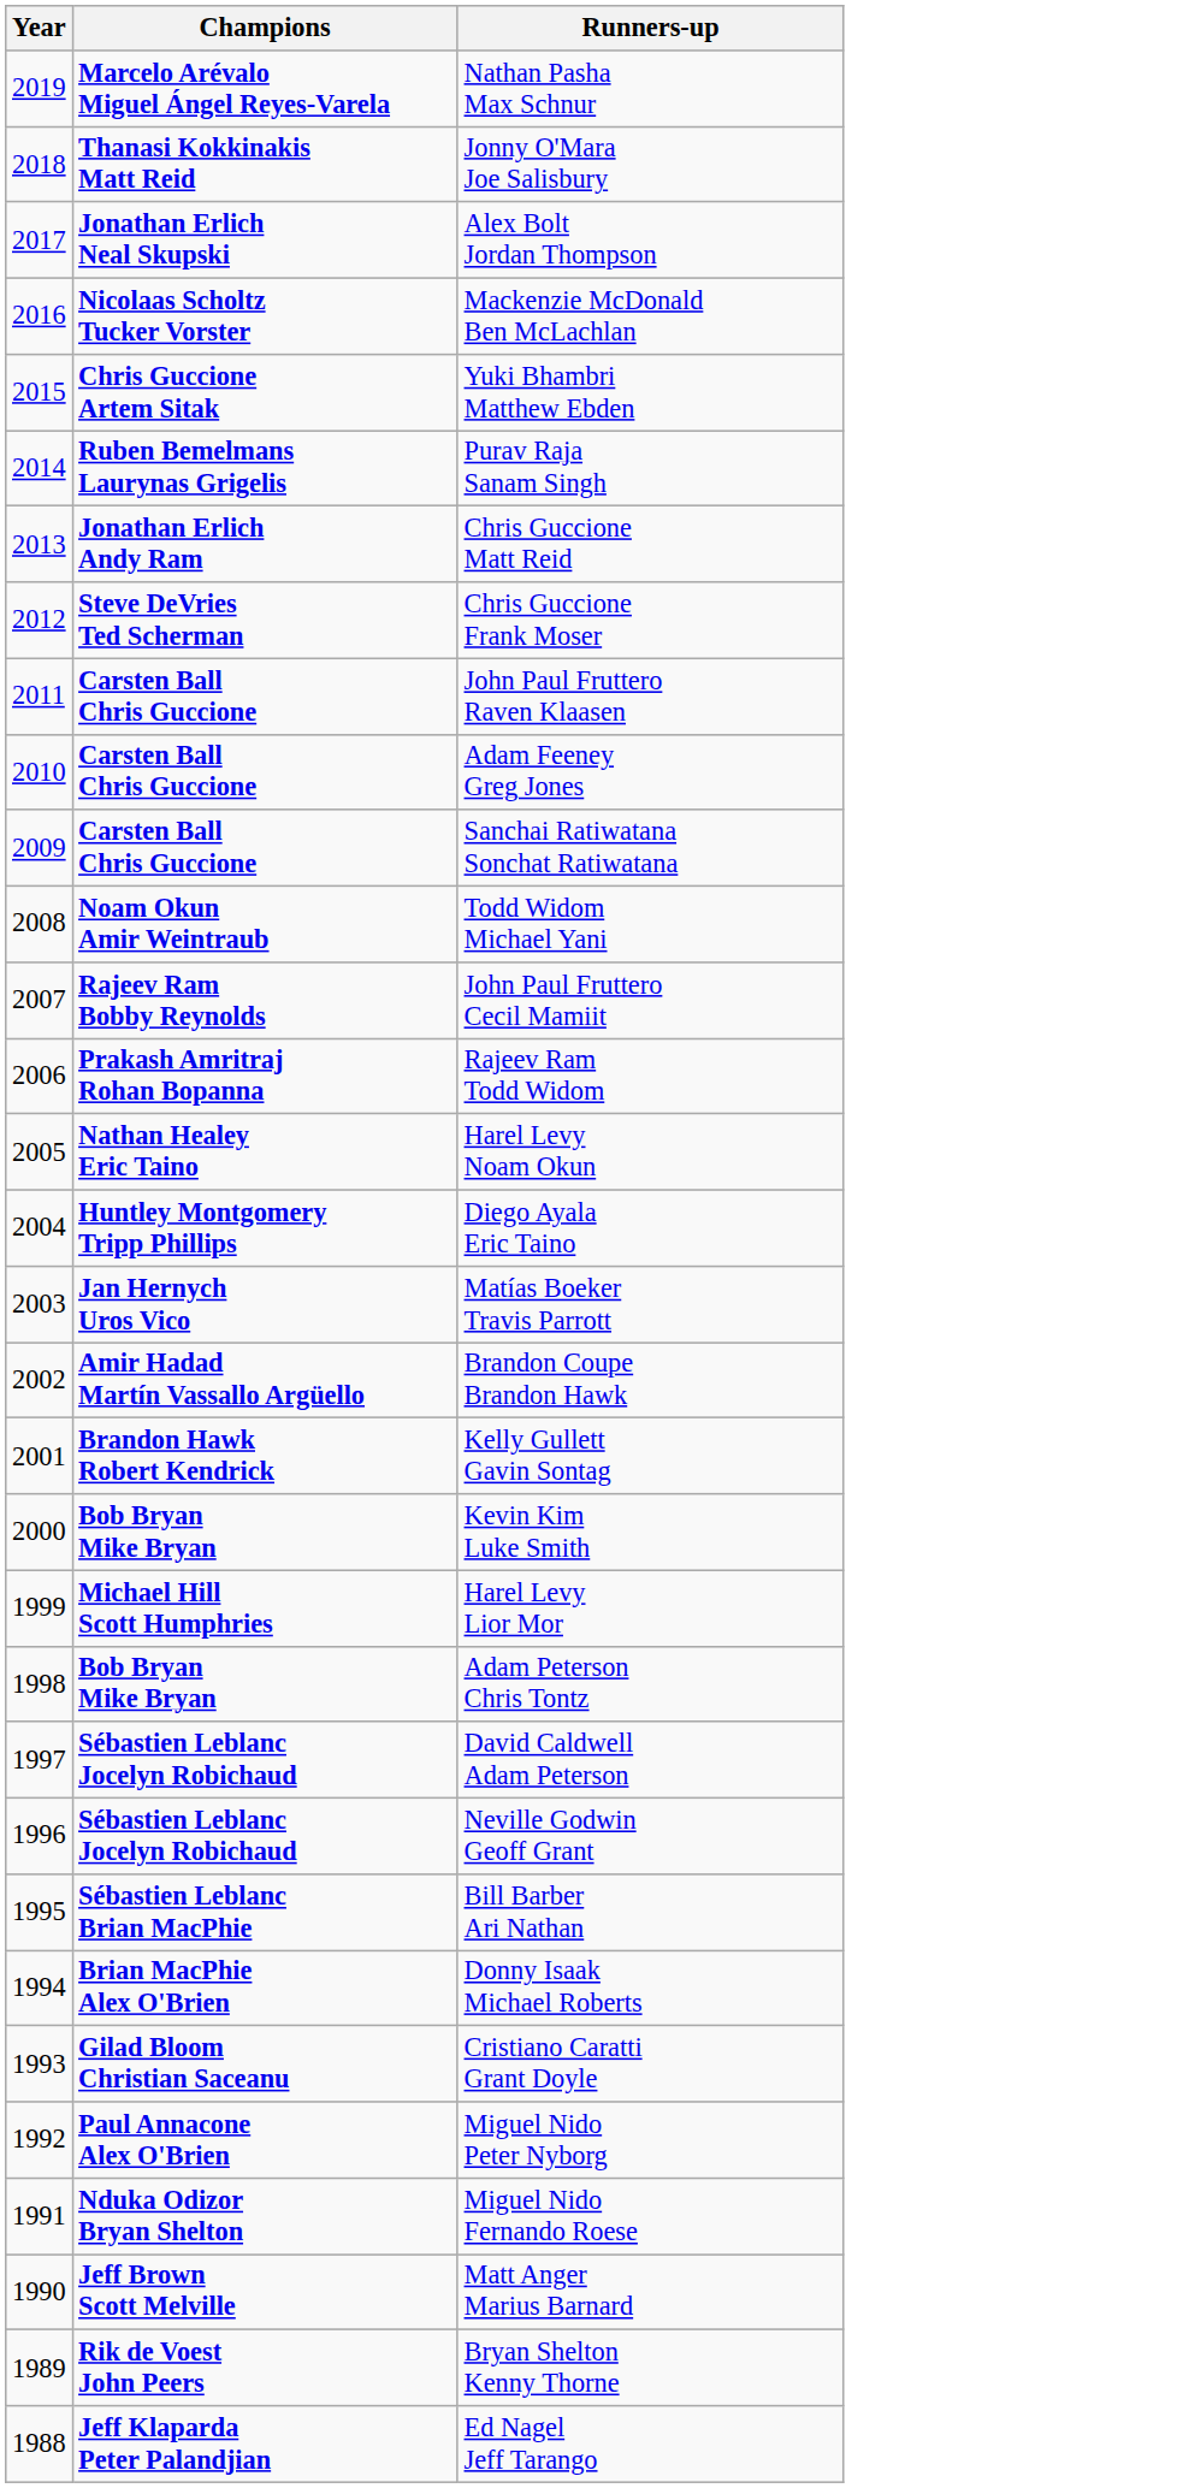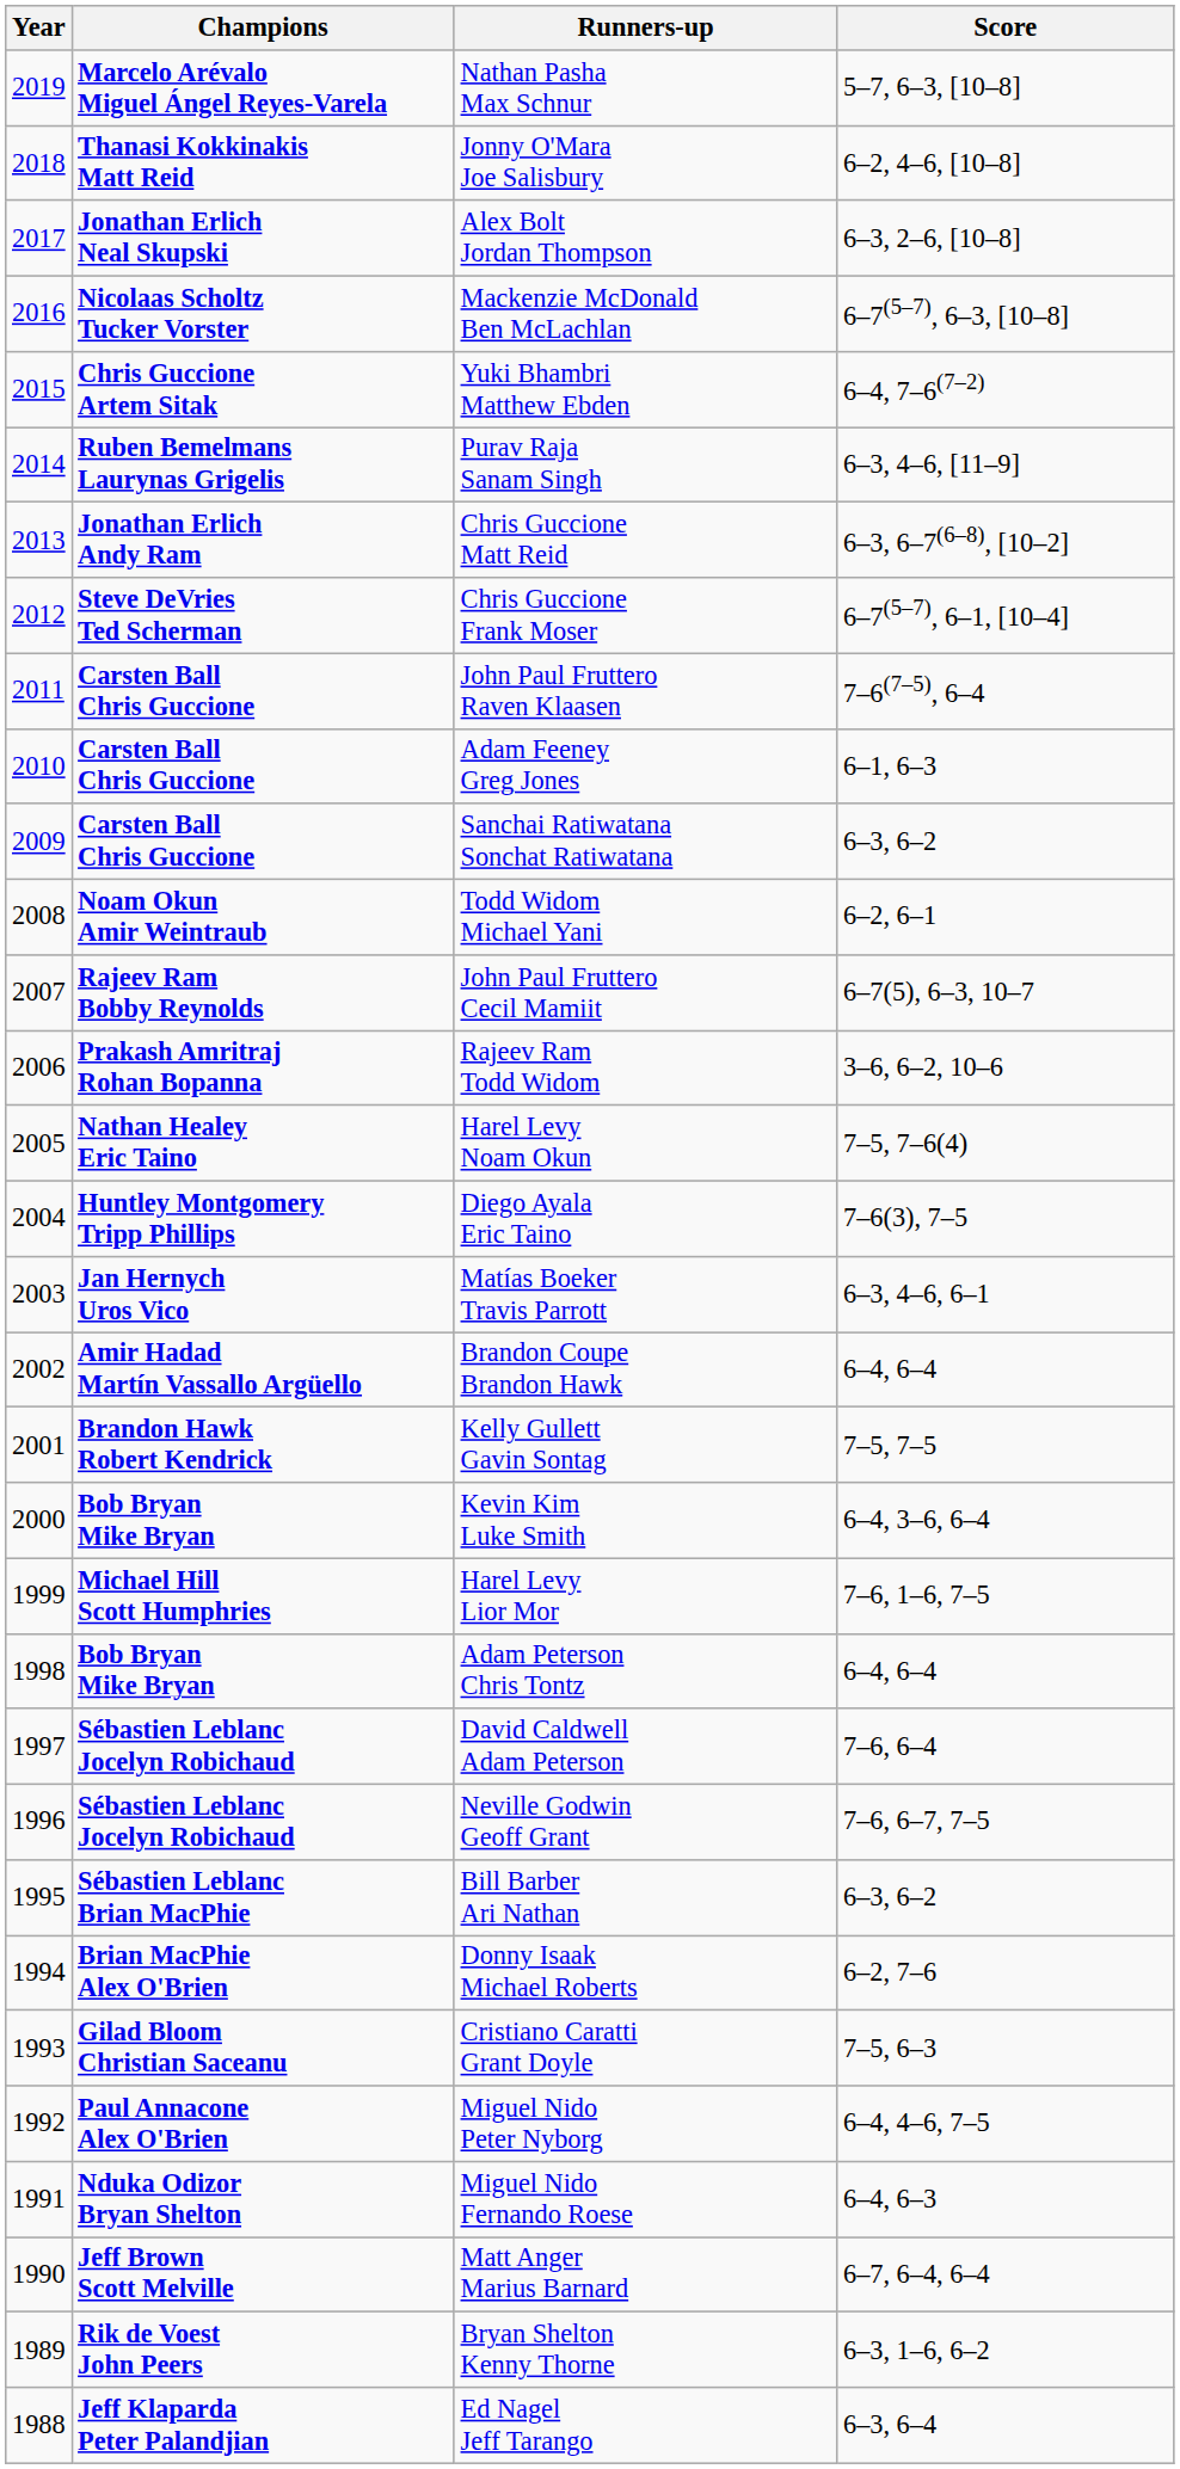+ column: Score | 5–7, 6–3, [10–8] | 6–2, 4–6, [10–8] | 6–3, 2–6, [10–8] | 6–7(5–7), 6–3, [10–8] | 6–4, 7–6(7–2) | 6–3, 4–6, [11–9] | 6–3, 6–7(6–8), [10–2] | 6–7(5–7), 6–1, [10–4] | 7–6(7–5), 6–4 | 6–1, 6–3 | 6–3, 6–2 | 6–2, 6–1 | 6–7(5), 6–3, 10–7 | 3–6, 6–2, 10–6 | 7–5, 7–6(4) | 7–6(3), 7–5 | 6–3, 4–6, 6–1 | 6–4, 6–4 | 7–5, 7–5 | 6–4, 3–6, 6–4 | 7–6, 1–6, 7–5 | 6–4, 6–4 | 7–6, 6–4 | 7–6, 6–7, 7–5 | 6–3, 6–2 | 6–2, 7–6 | 7–5, 6–3 | 6–4, 4–6, 7–5 | 6–4, 6–3 | 6–7, 6–4, 6–4 | 6–3, 1–6, 6–2 | 6–3, 6–4
